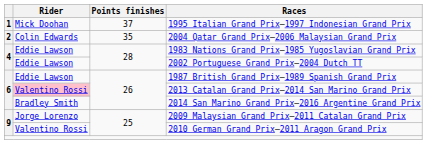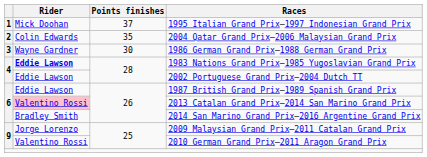+ row: 3 | Wayne Gardner | 30 | 1986 German Grand Prix–1988 German Grand Prix
1983 Nations Grand Prix–1985 Yugoslavian Grand Prix | Rider: normal -> bold
